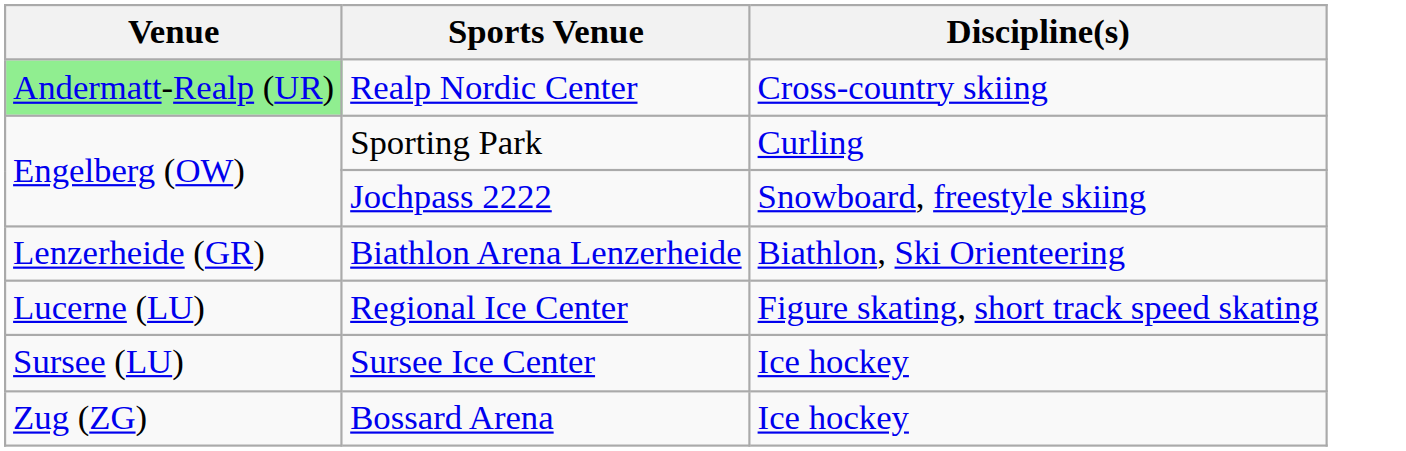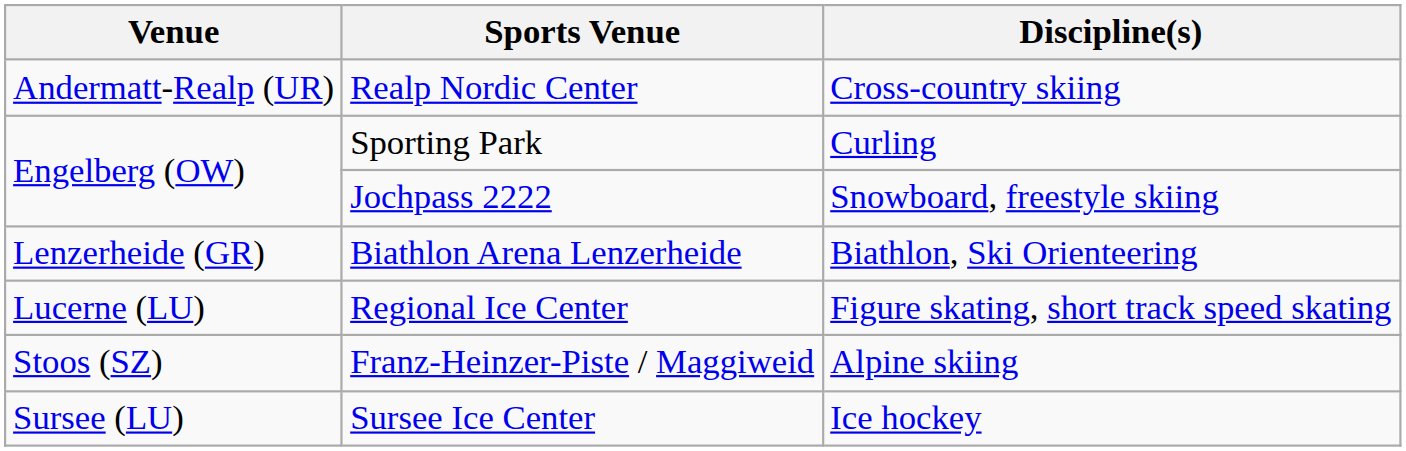Realp Nordic Center | Venue: lightgreen background -> no background
+ row: Stoos (SZ) | Franz-Heinzer-Piste / Maggiweid | Alpine skiing
- row: Zug (ZG) | Bossard Arena | Ice hockey
